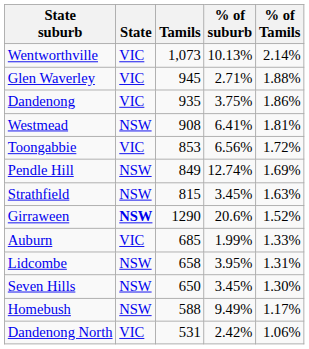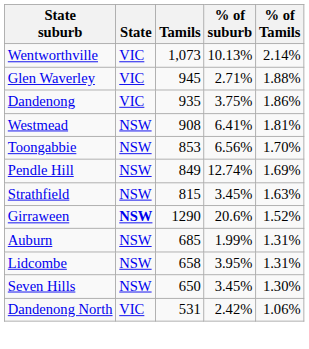Toongabbie | State: VIC -> NSW
Toongabbie | % of Tamils: 1.72% -> 1.70%
Auburn | State: VIC -> NSW
Auburn | % of Tamils: 1.33% -> 1.31%
- row: Homebush | NSW | 588 | 9.49% | 1.17%
